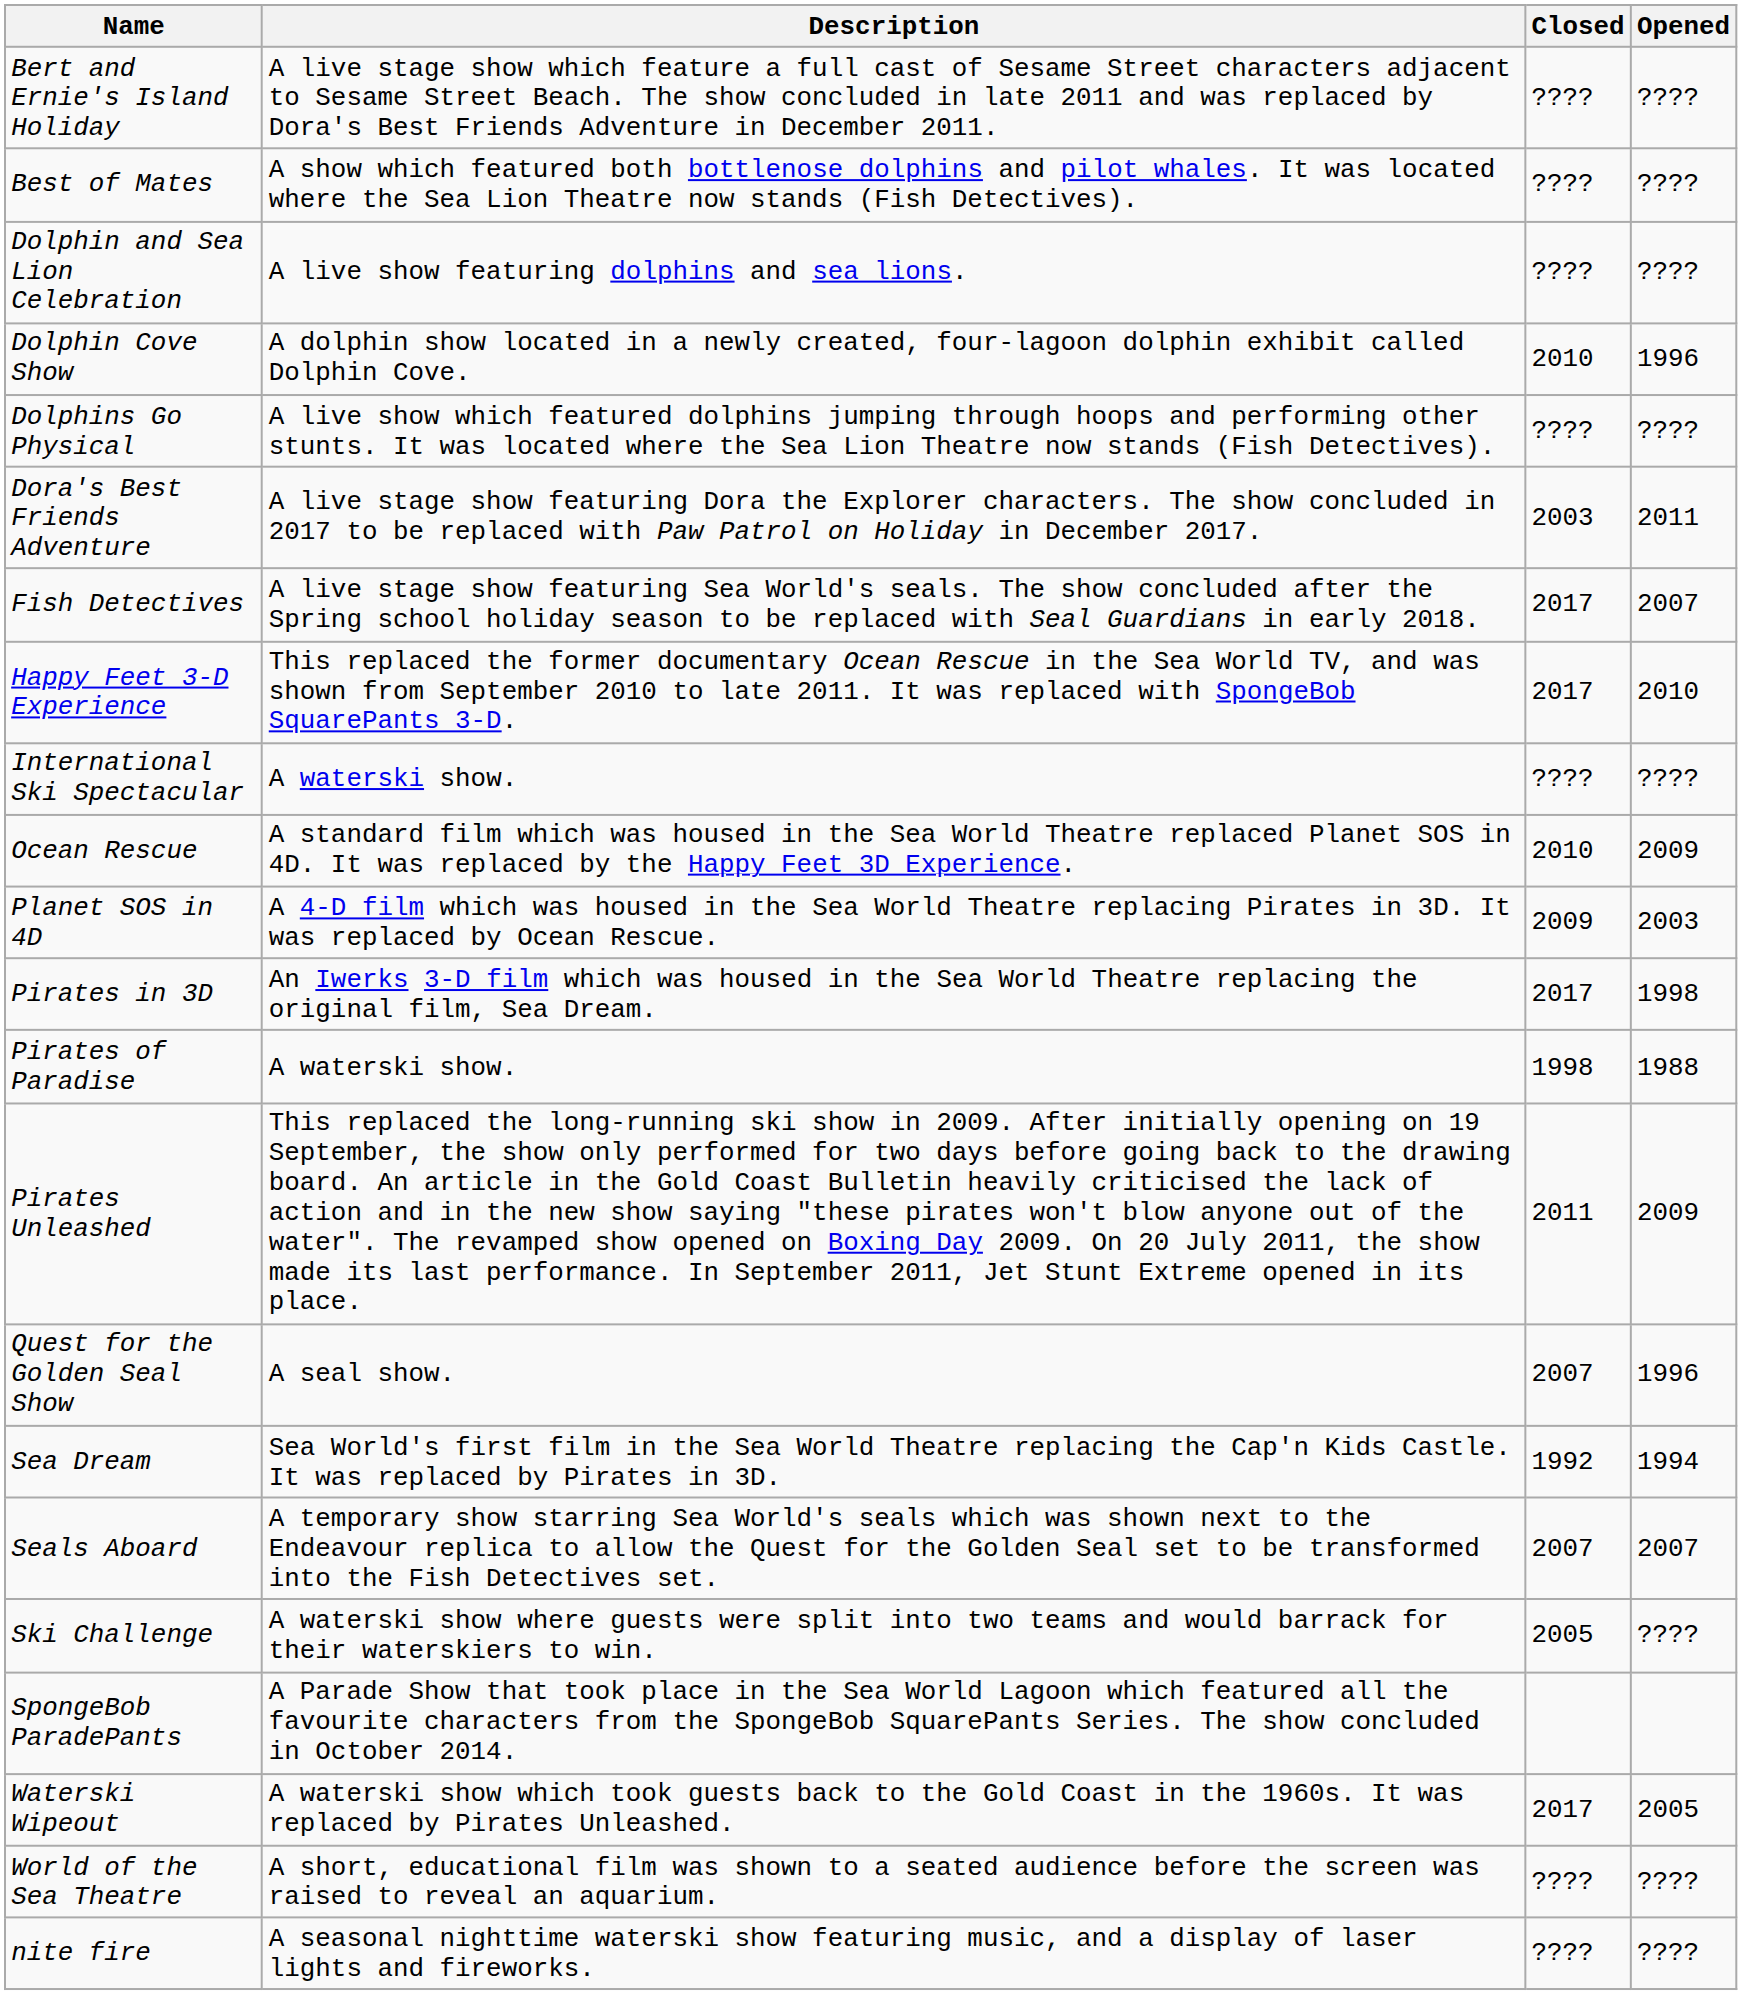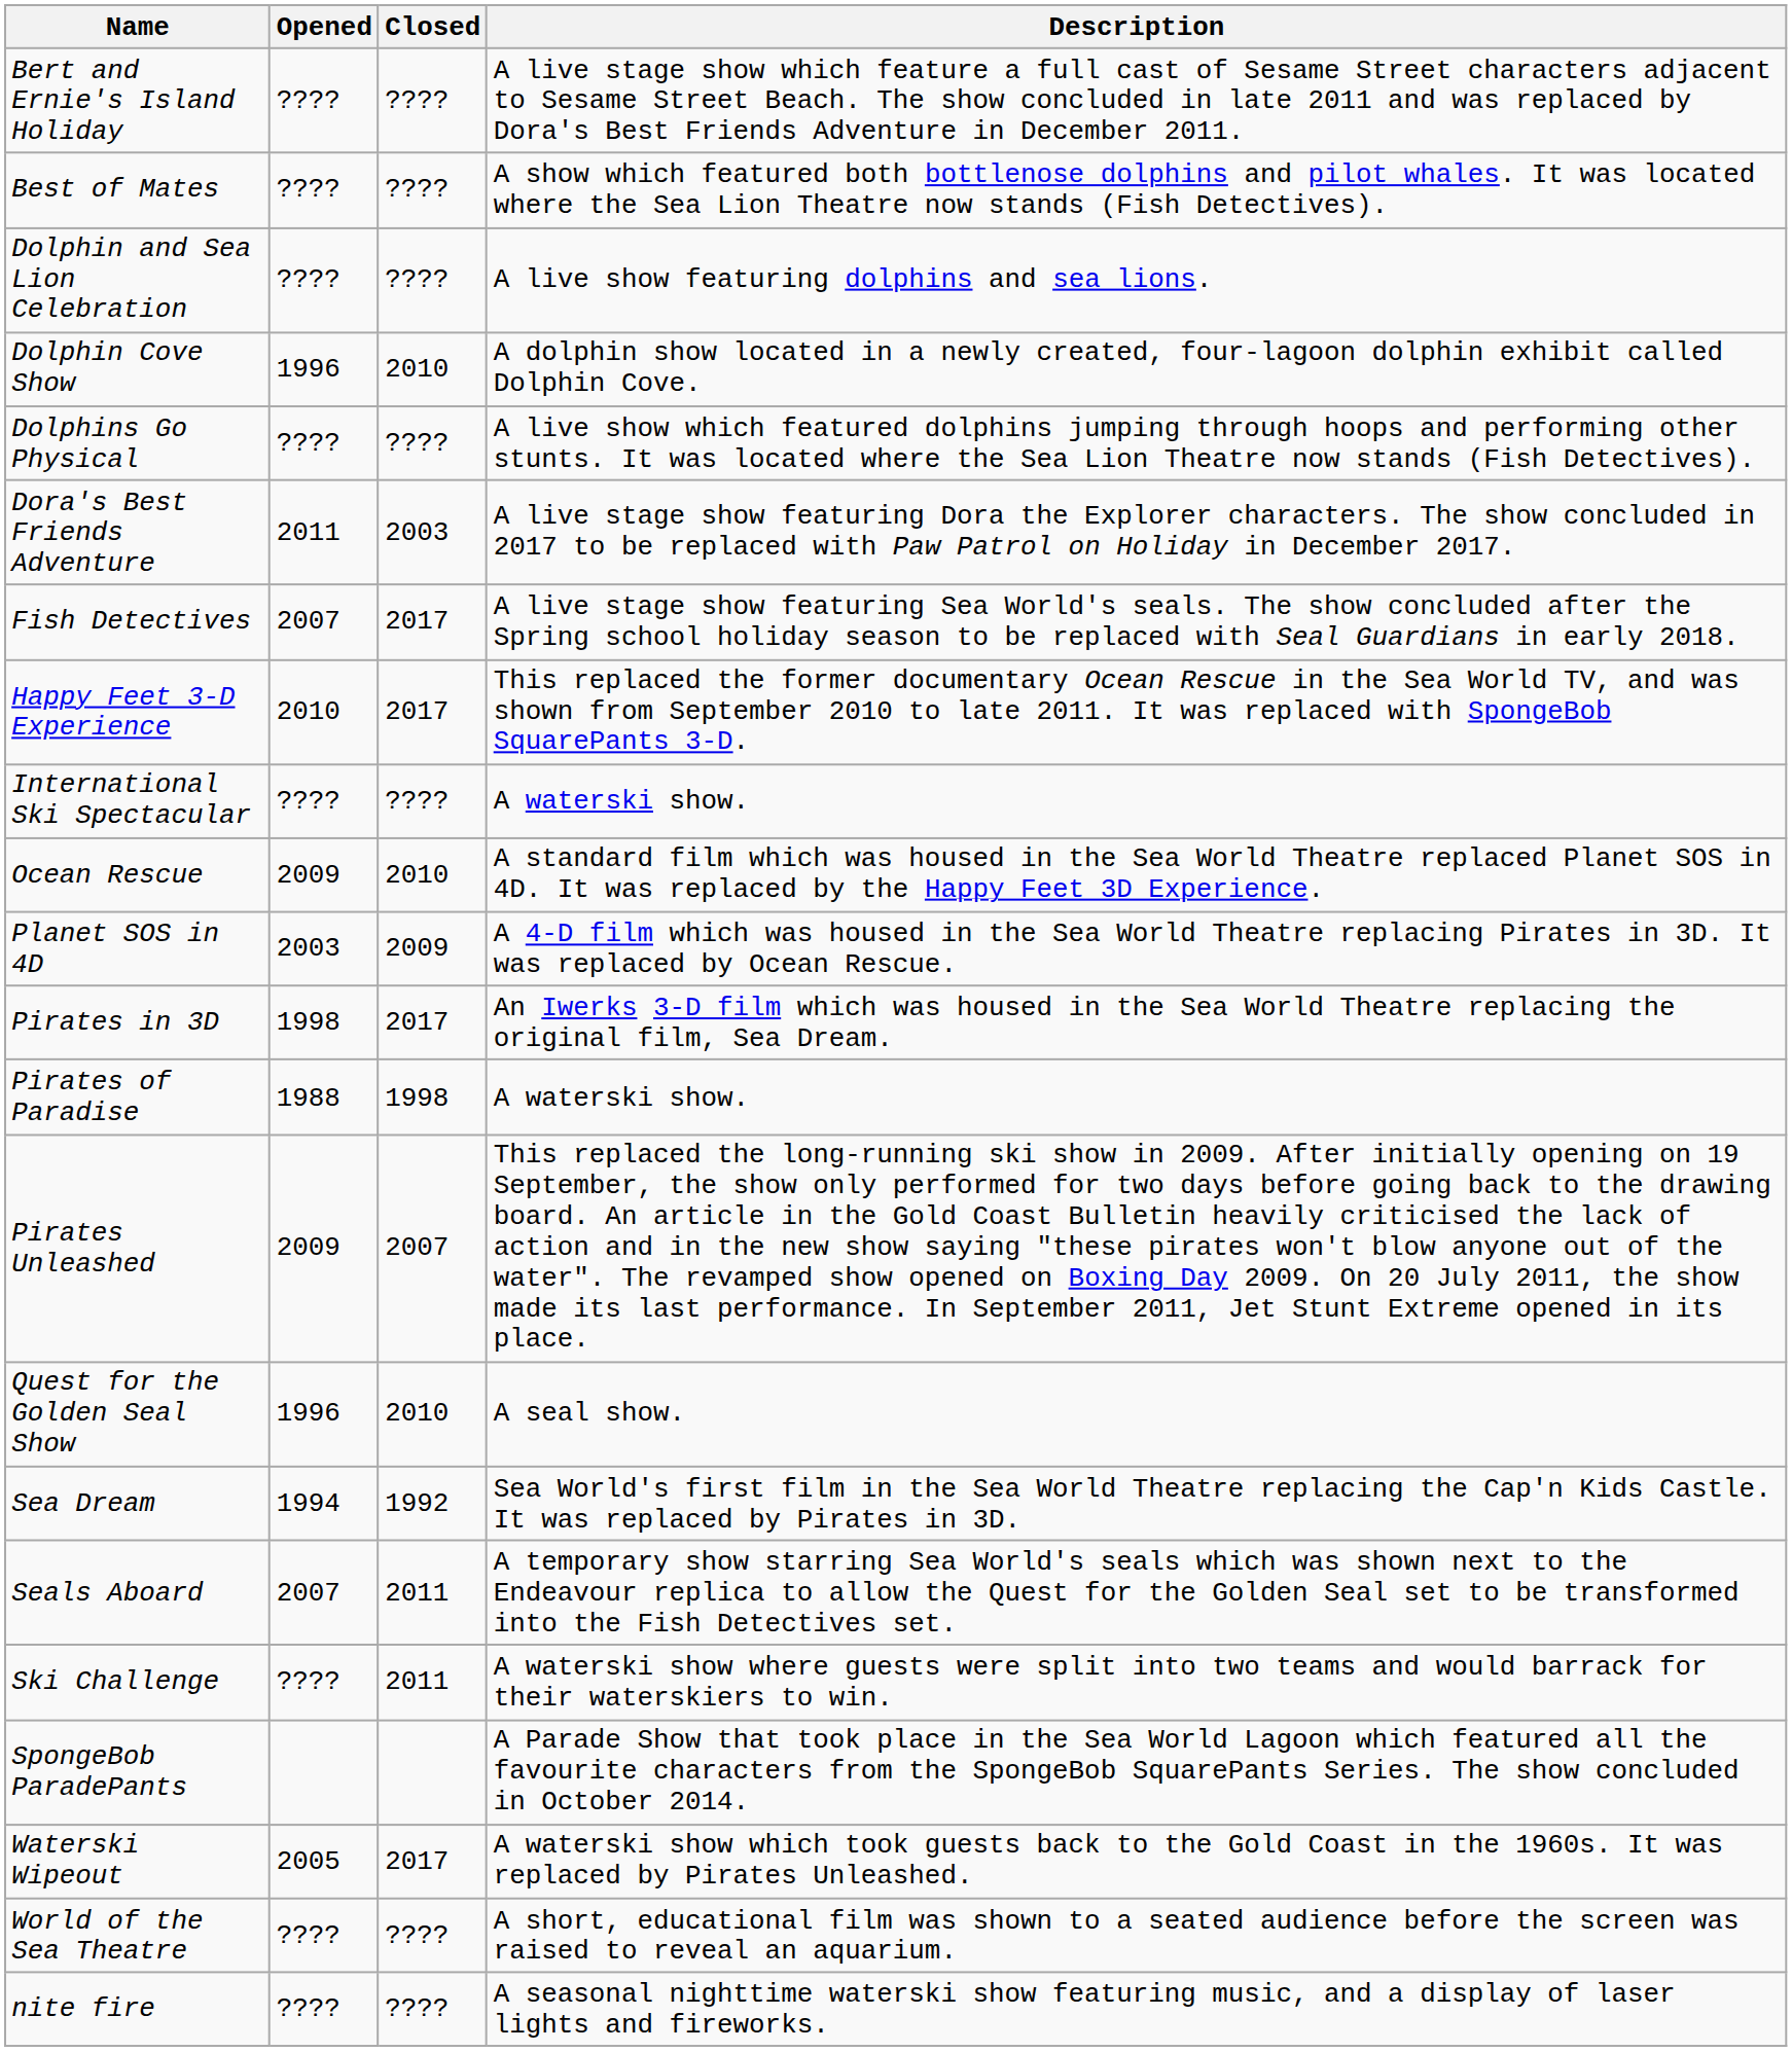columns swapped: Opened <-> Description
Pirates Unleashed | Closed: 2011 -> 2007
Quest for the Golden Seal Show | Closed: 2007 -> 2010
Seals Aboard | Closed: 2007 -> 2011
Ski Challenge | Closed: 2005 -> 2011
